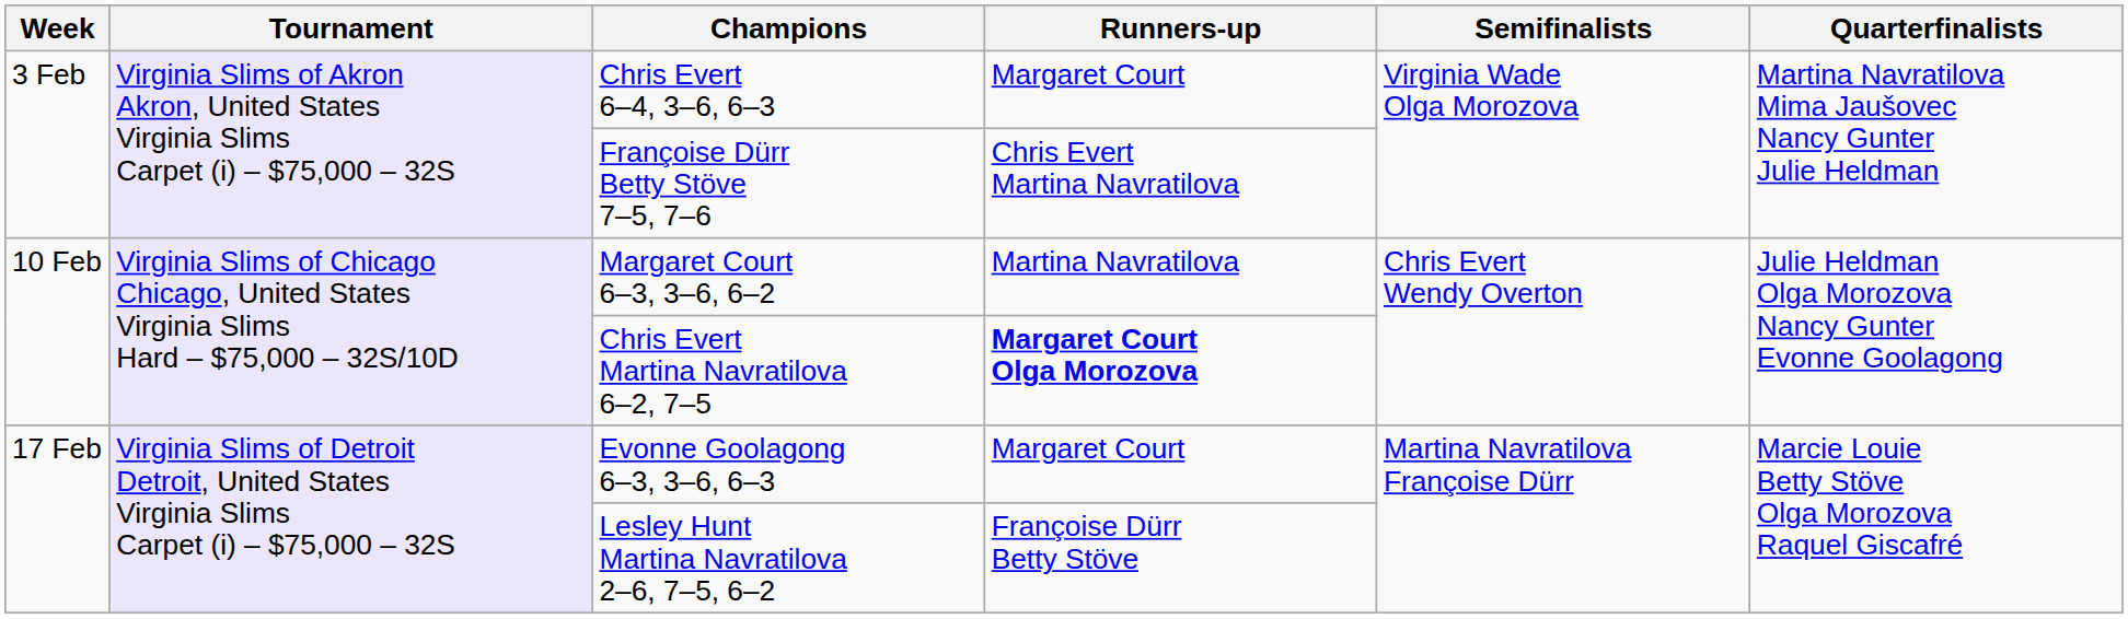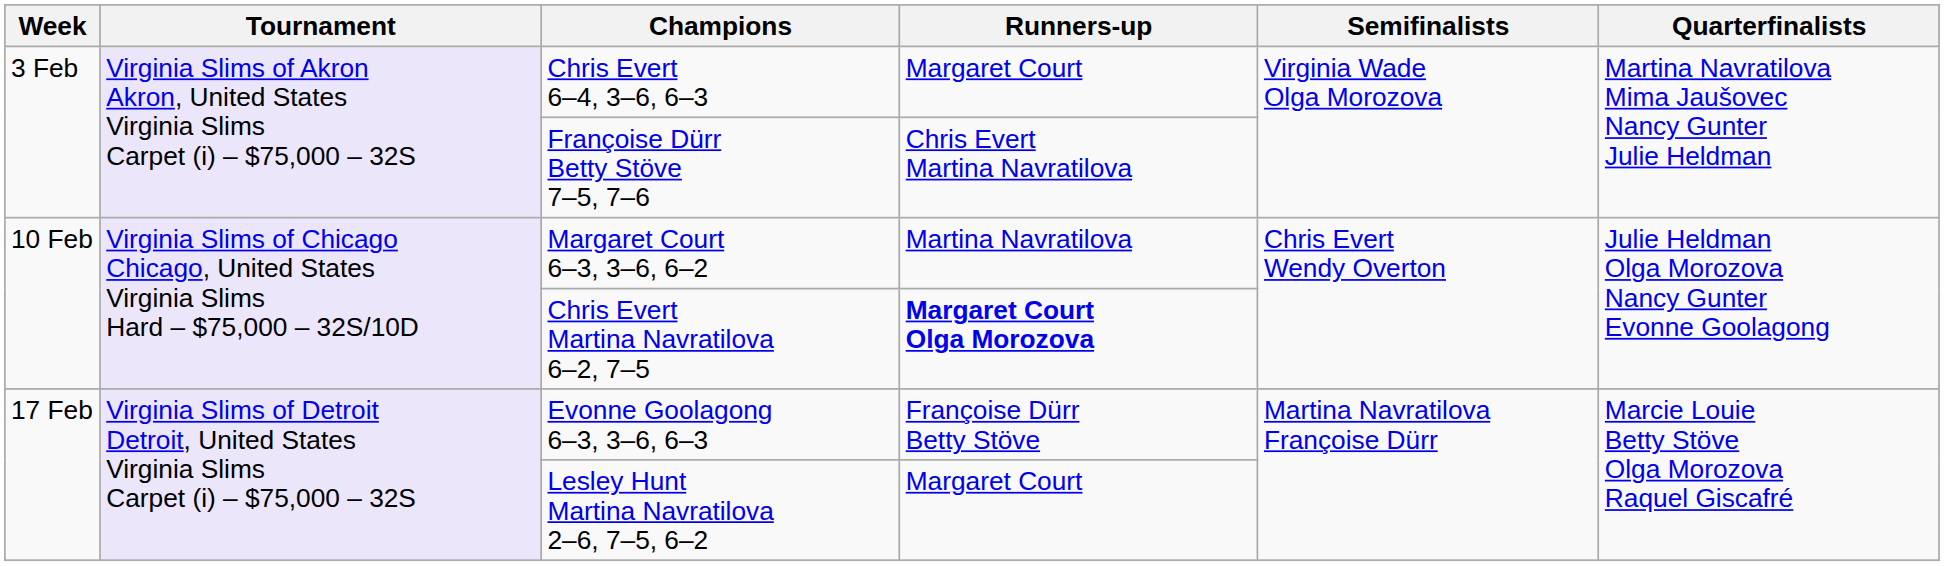Evonne Goolagong 6–3, 3–6, 6–3 | Runners-up: Margaret Court -> Françoise Dürr Betty Stöve
Lesley Hunt Martina Navratilova 2–6, 7–5, 6–2 | Runners-up: Françoise Dürr Betty Stöve -> Margaret Court
